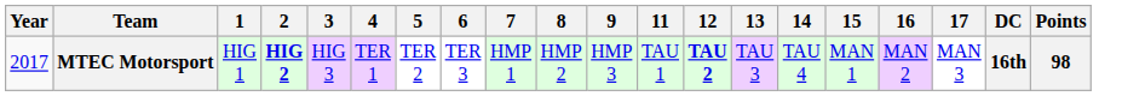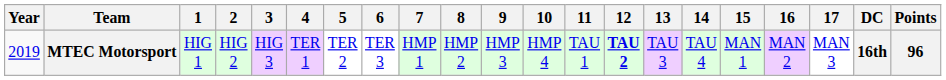+ column: 10 | HMP 4
MTEC Motorsport | Year: 2017 -> 2019
MTEC Motorsport | 2: bold -> normal
MTEC Motorsport | Points: 98 -> 96
